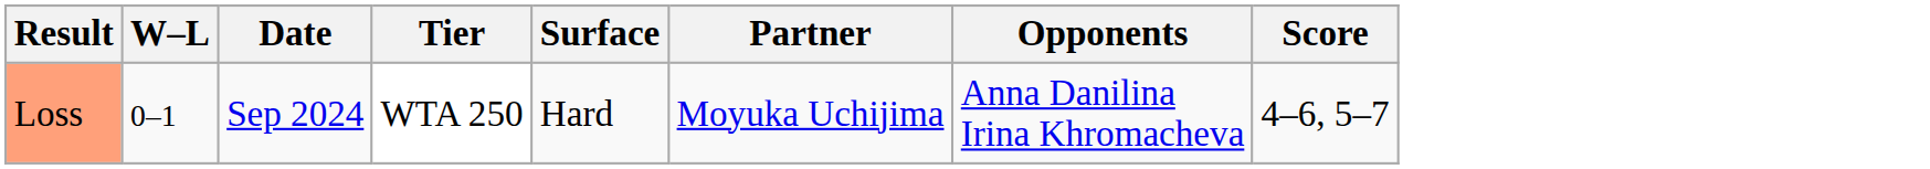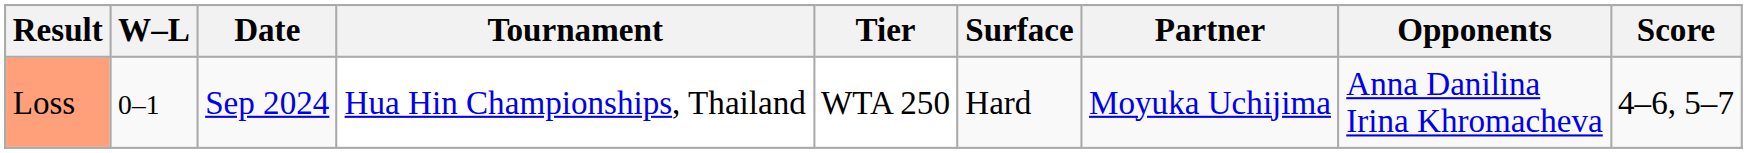+ column: Tournament | Hua Hin Championships, Thailand
